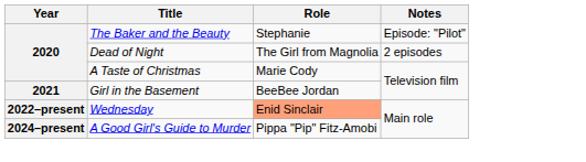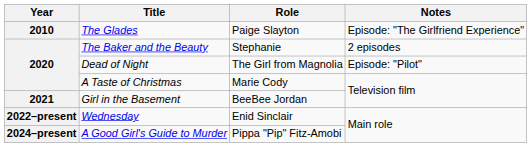+ row: 2010 | The Glades | Paige Slayton | Episode: "The Girlfriend Experience"
The Baker and the Beauty | Notes: Episode: "Pilot" -> 2 episodes
Dead of Night | Notes: 2 episodes -> Episode: "Pilot"
Wednesday | Role: lightsalmon background -> no background
